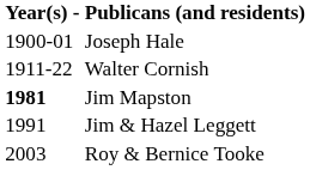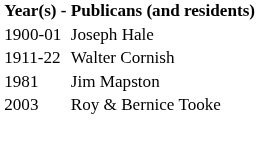Jim Mapston | Year(s) -: bold -> normal
- row: 1991 | Jim & Hazel Leggett
